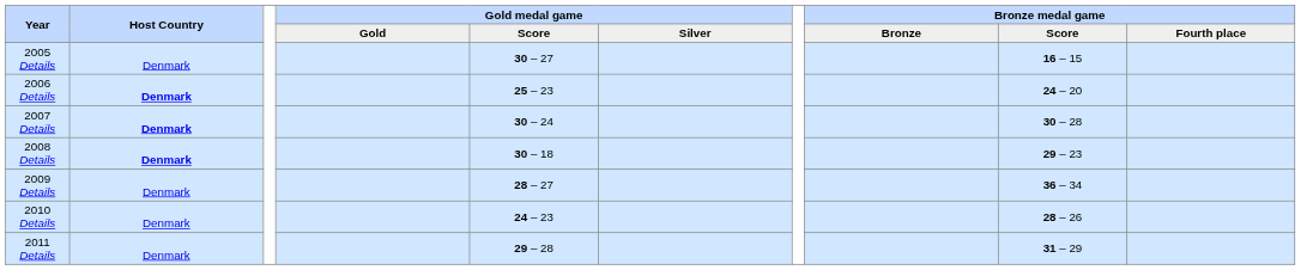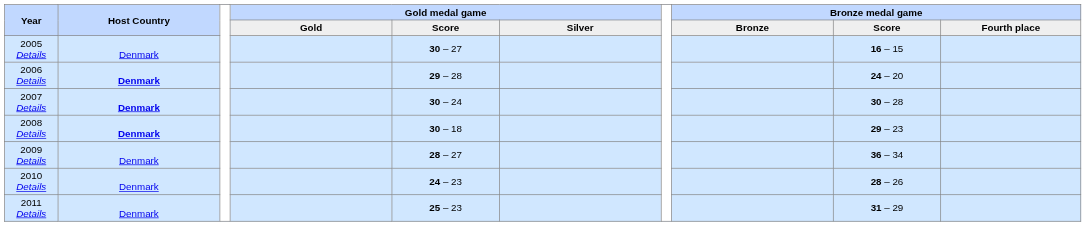2006 Details | Gold medal game / Score: 25 – 23 -> 29 – 28
2011 Details | Gold medal game / Score: 29 – 28 -> 25 – 23
